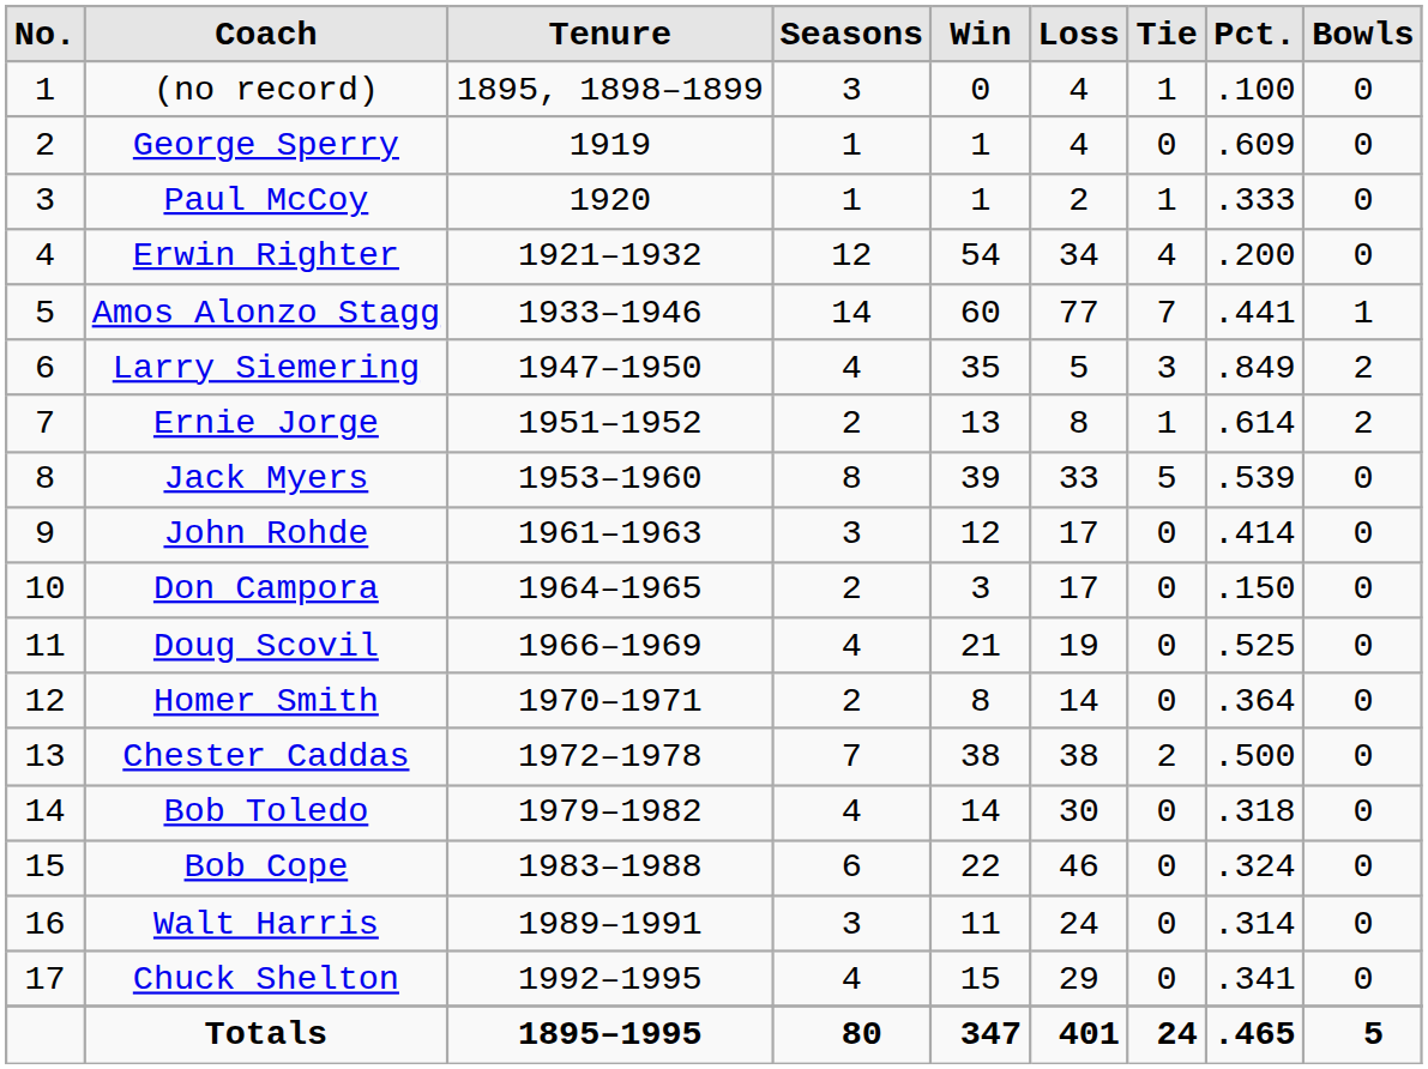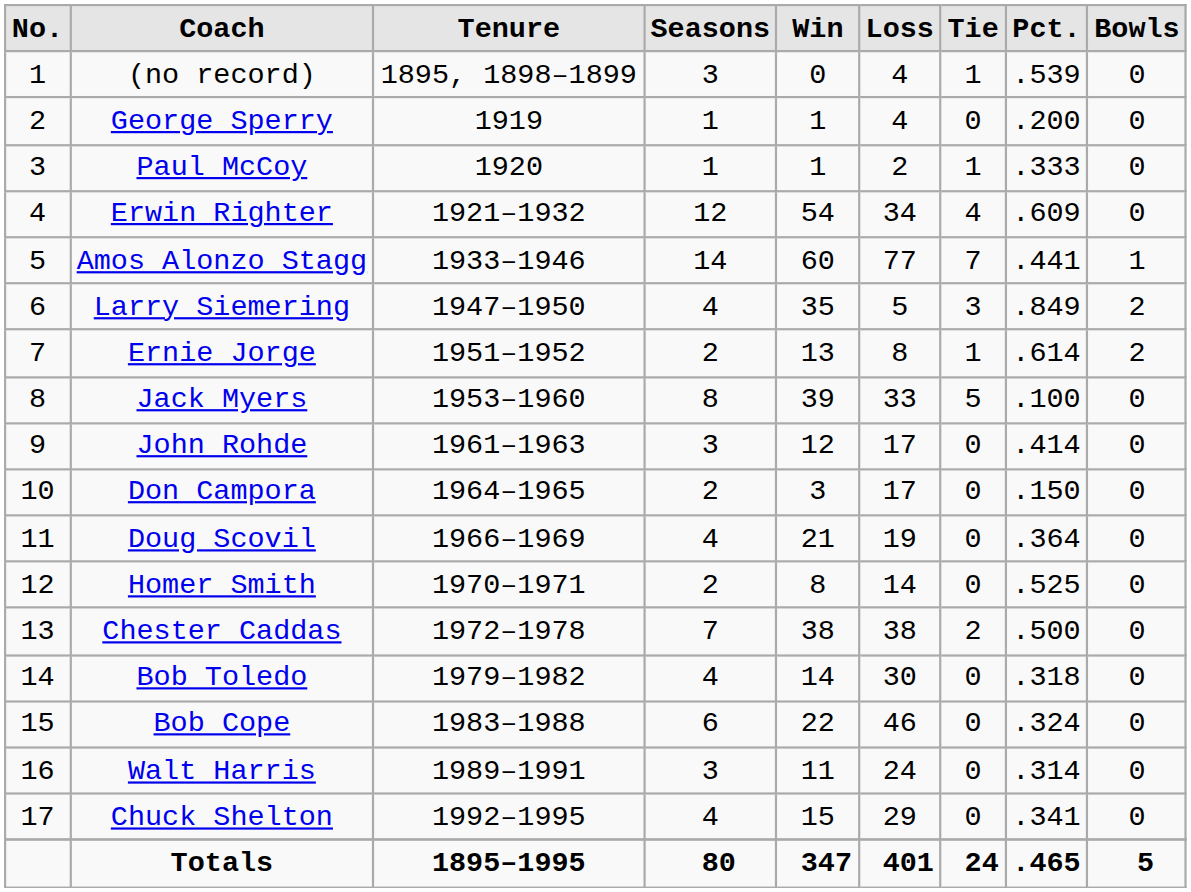(no record) | Pct.: .100 -> .539
George Sperry | Pct.: .609 -> .200
Erwin Righter | Pct.: .200 -> .609
Jack Myers | Pct.: .539 -> .100
Doug Scovil | Pct.: .525 -> .364
Homer Smith | Pct.: .364 -> .525
